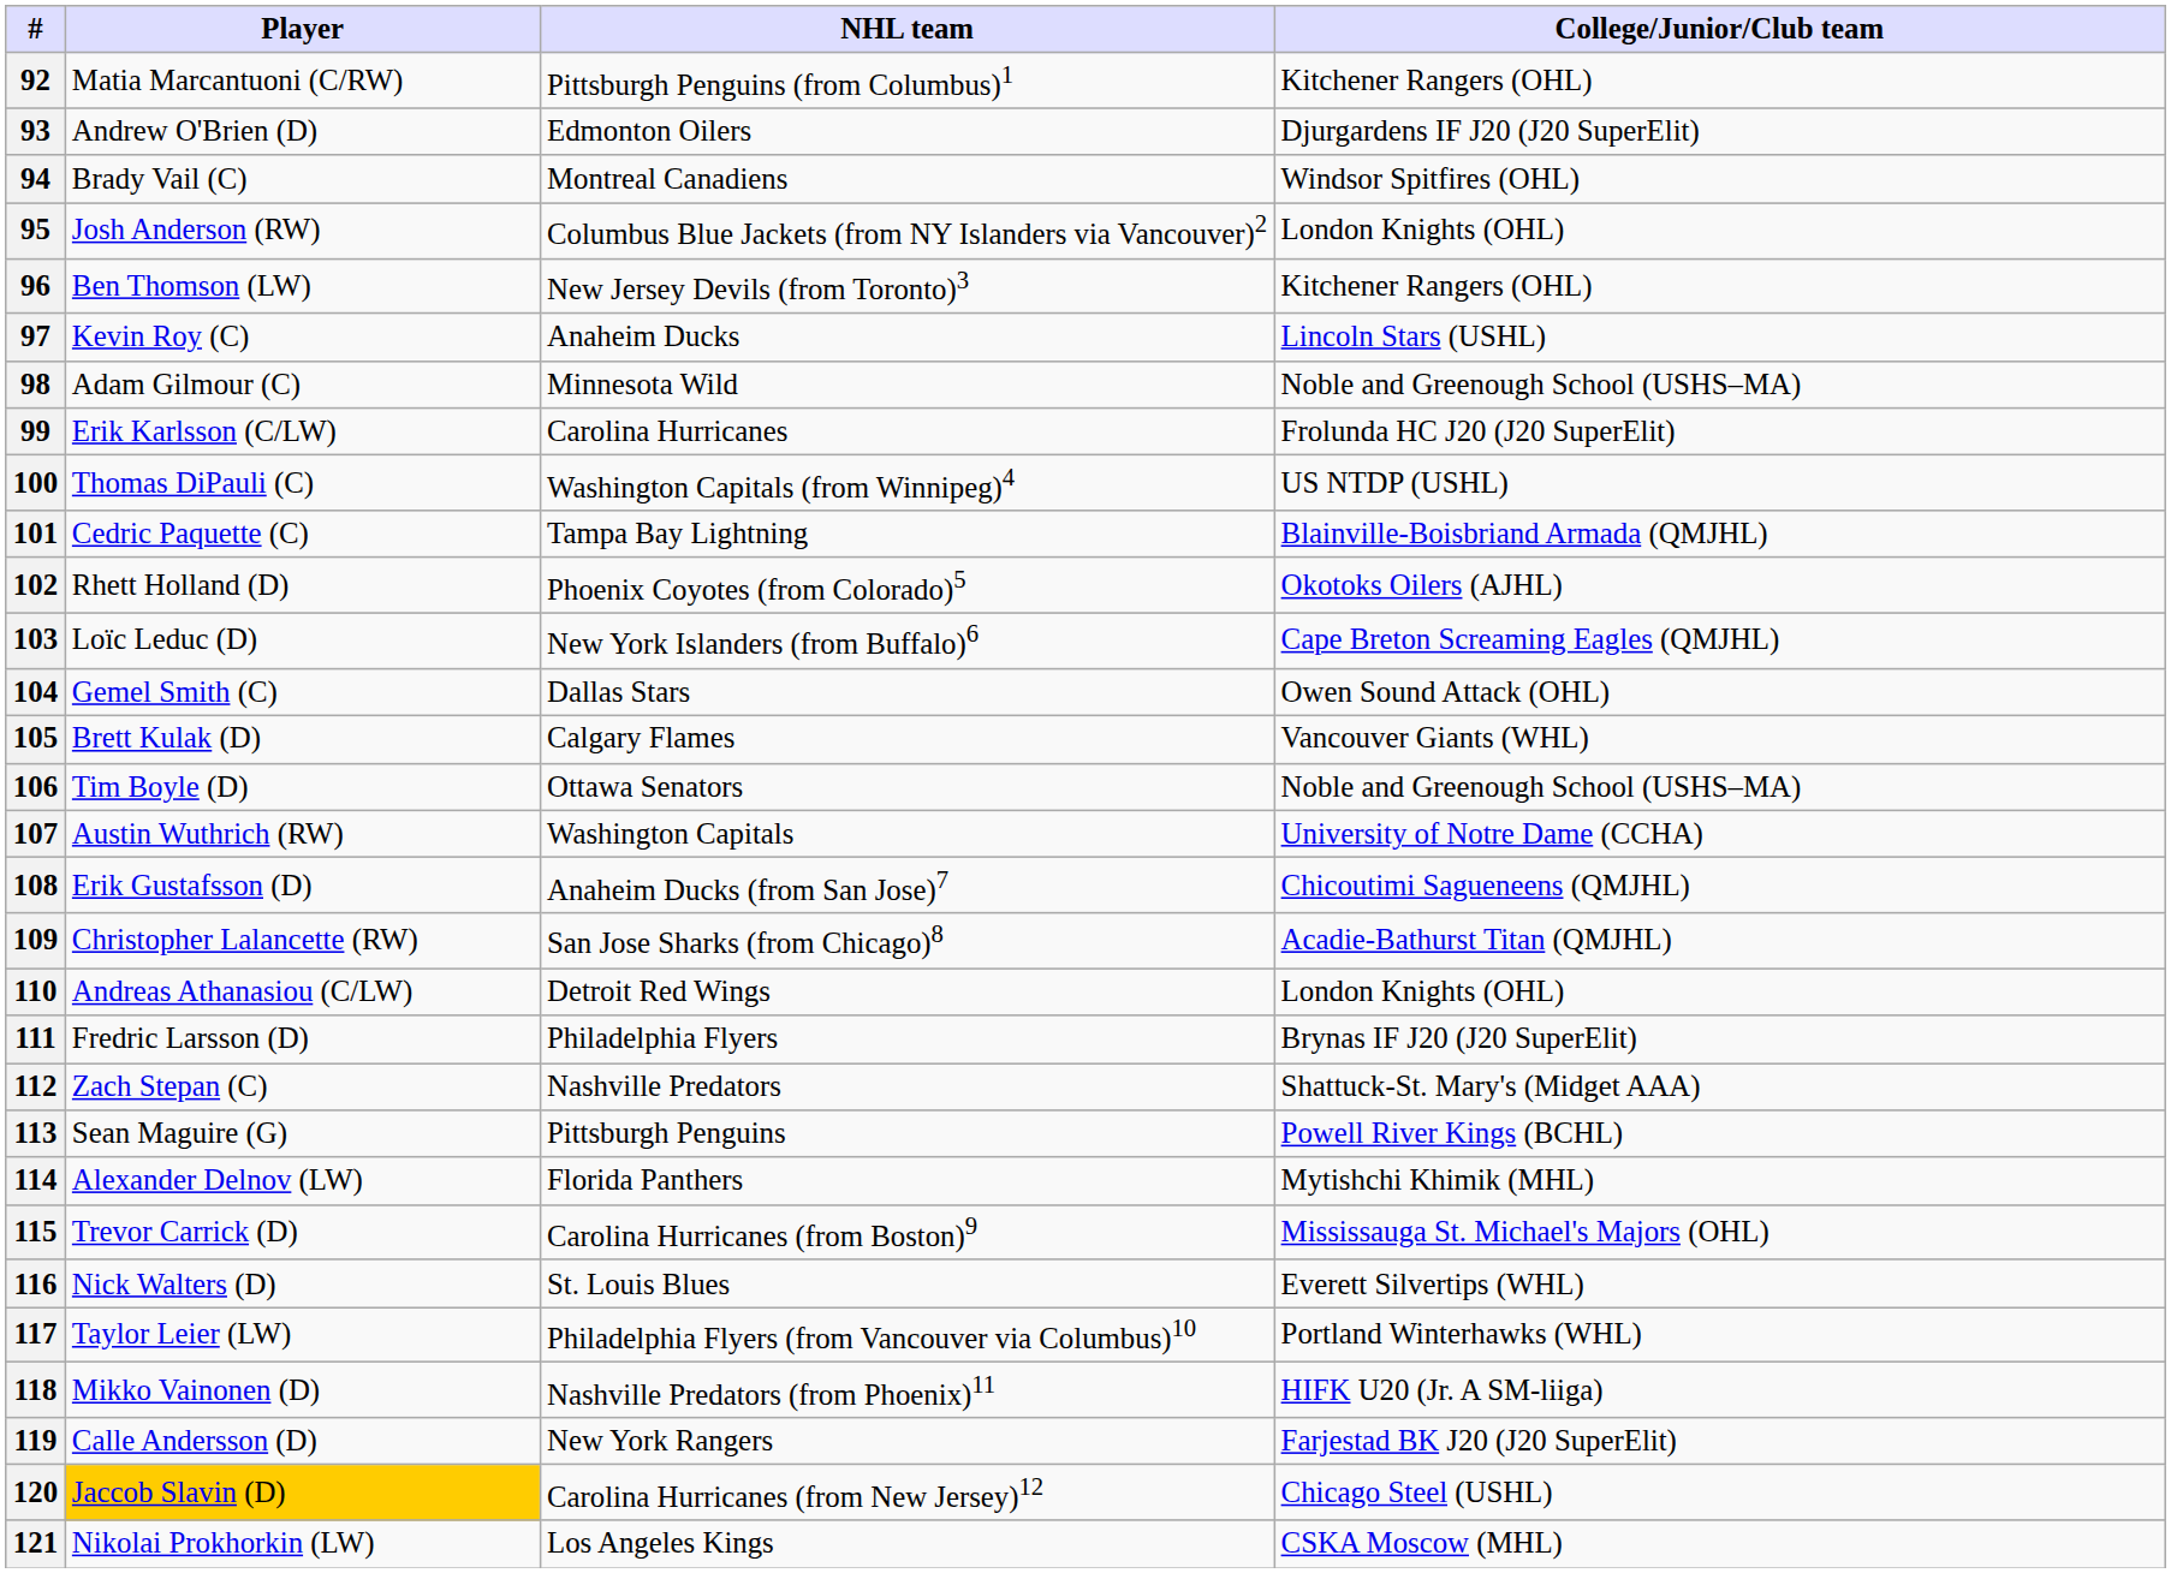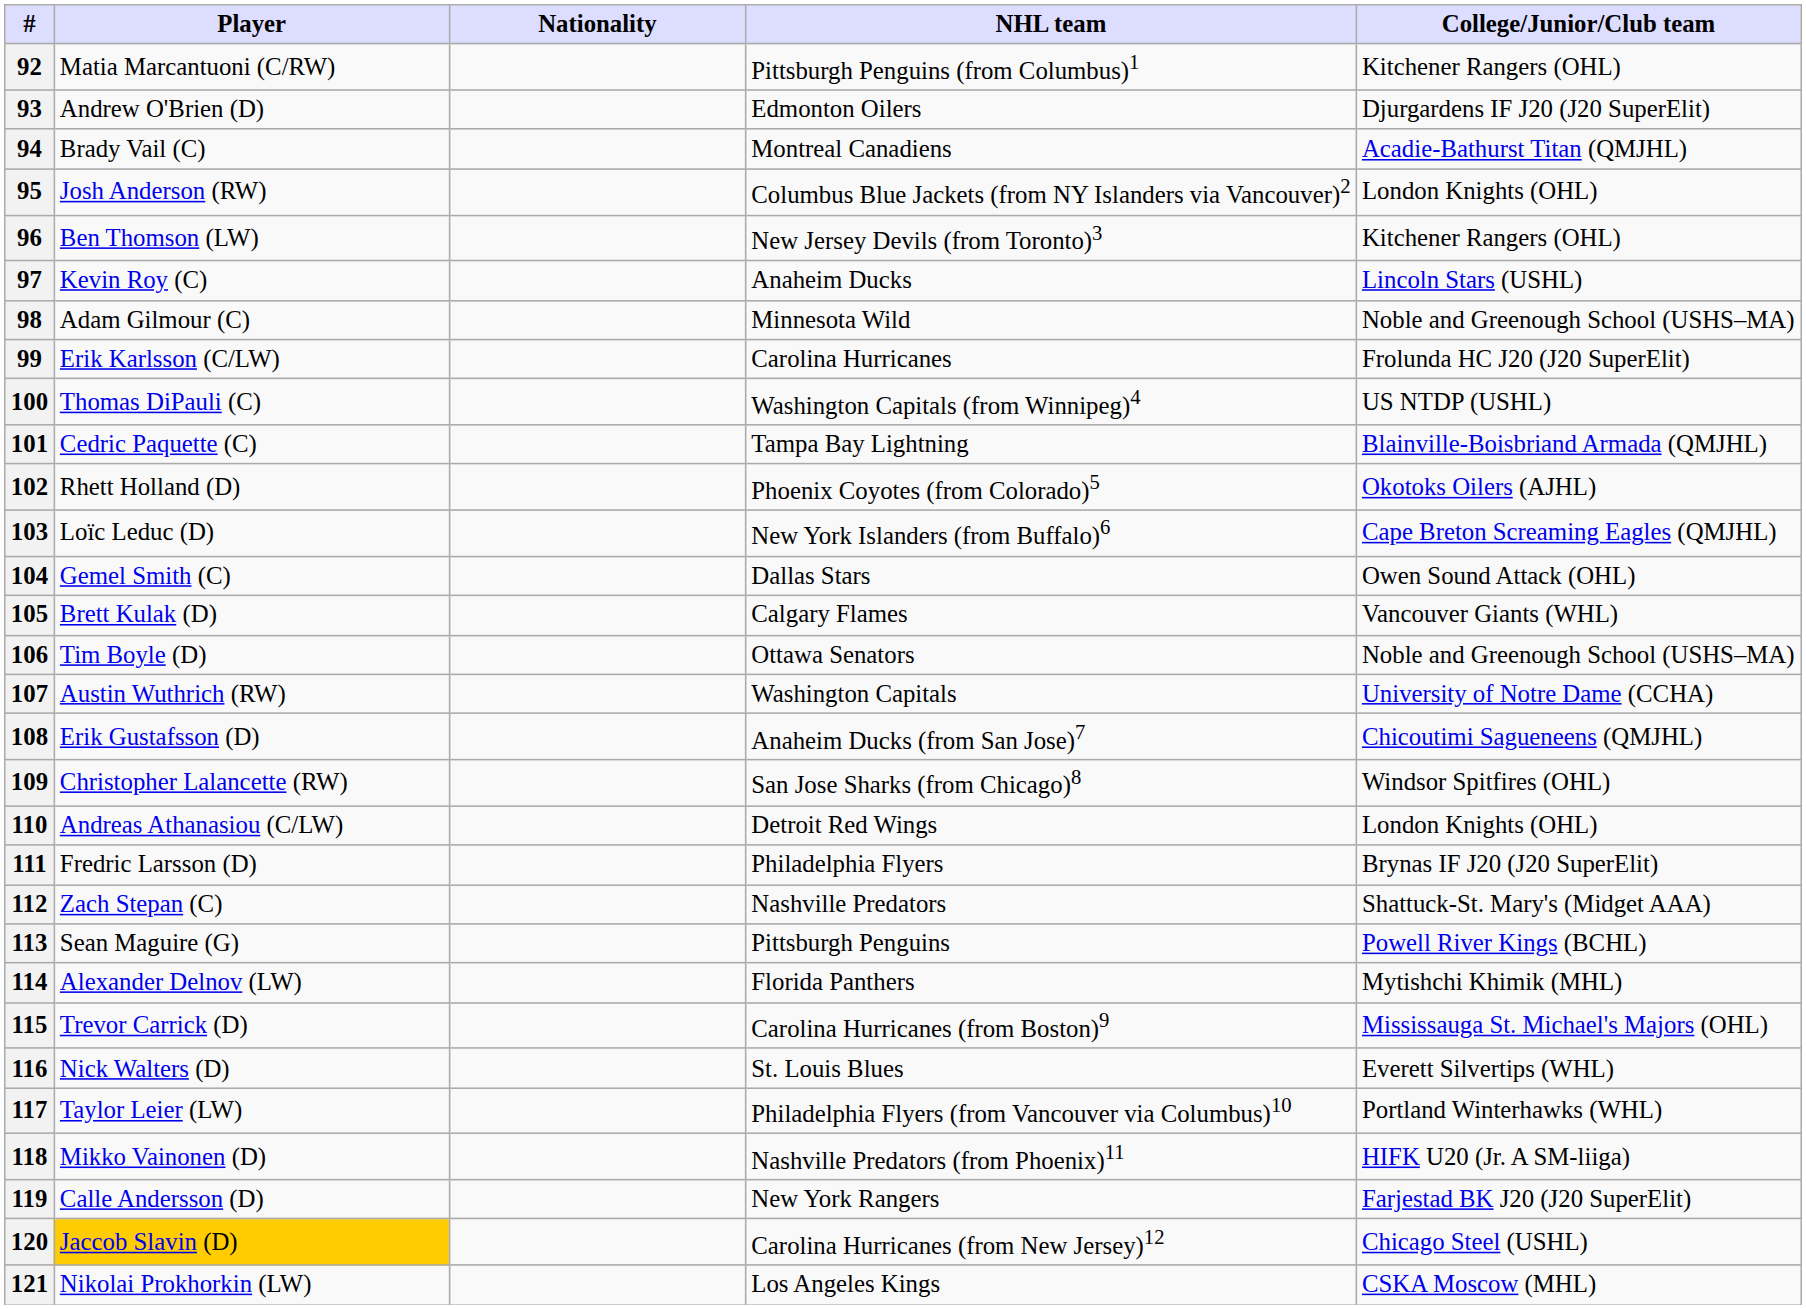+ column: Nationality
94 | College/Junior/Club team: Windsor Spitfires (OHL) -> Acadie-Bathurst Titan (QMJHL)
109 | College/Junior/Club team: Acadie-Bathurst Titan (QMJHL) -> Windsor Spitfires (OHL)
